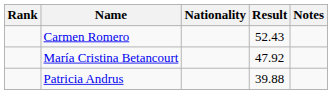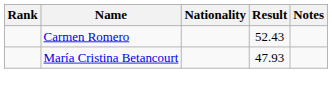María Cristina Betancourt | Result: 47.92 -> 47.93
- row: Patricia Andrus | 39.88
